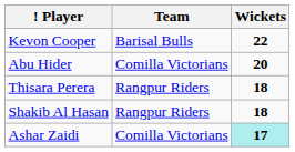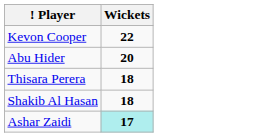- column: Team | Barisal Bulls | Comilla Victorians | Rangpur Riders | Rangpur Riders | Comilla Victorians
